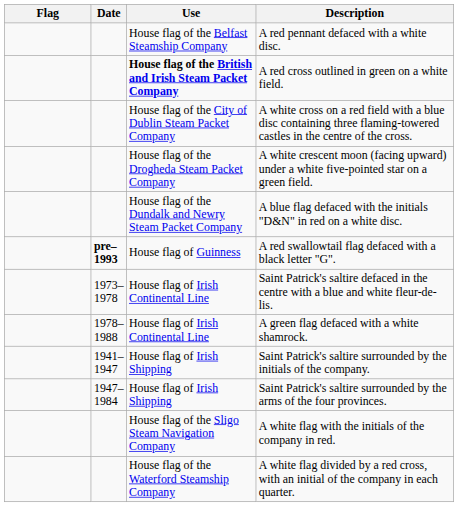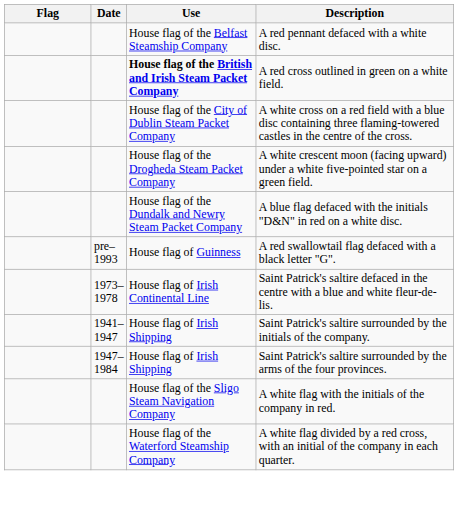A red swallowtail flag defaced with a black letter "G". | Date: bold -> normal
- row: 1978–1988 | House flag of Irish Continental Line | A green flag defaced with a white shamrock.
